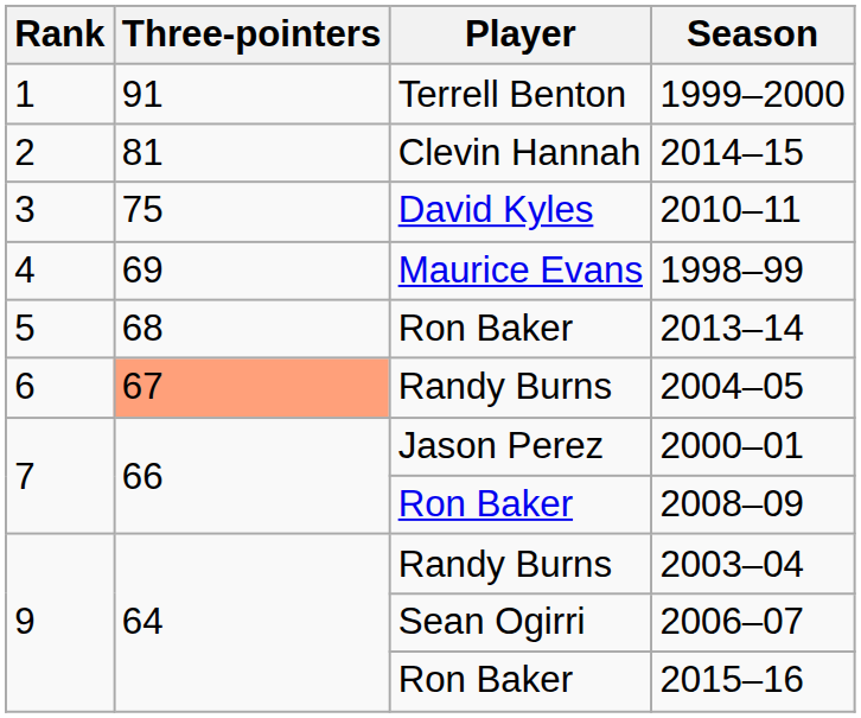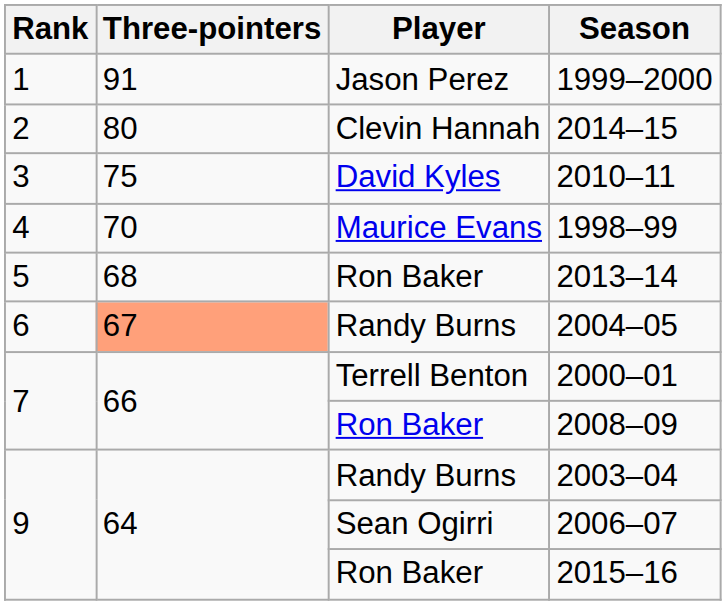1999–2000 | Player: Terrell Benton -> Jason Perez
2014–15 | Three-pointers: 81 -> 80
1998–99 | Three-pointers: 69 -> 70
2000–01 | Player: Jason Perez -> Terrell Benton
